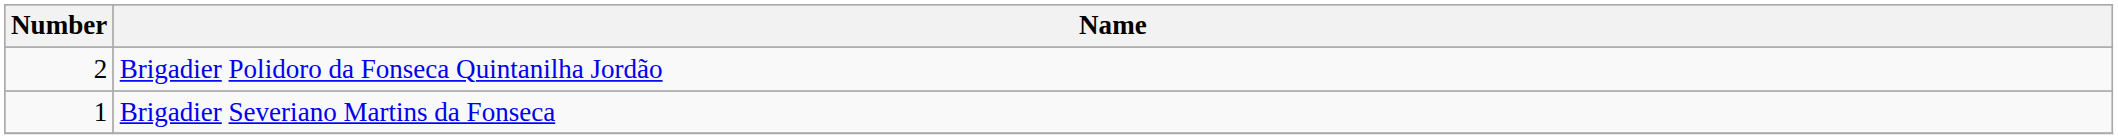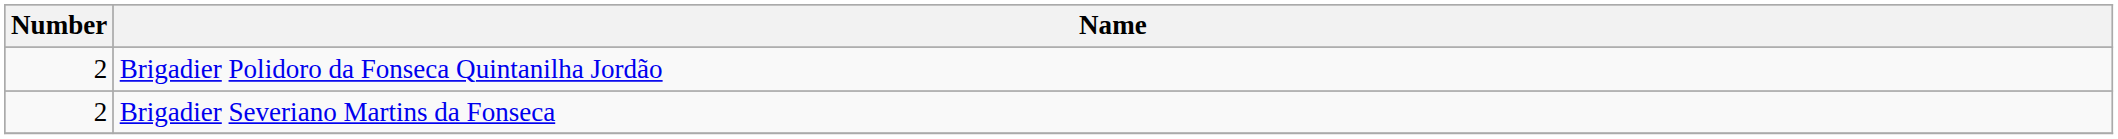Brigadier Severiano Martins da Fonseca | Number: 1 -> 2
